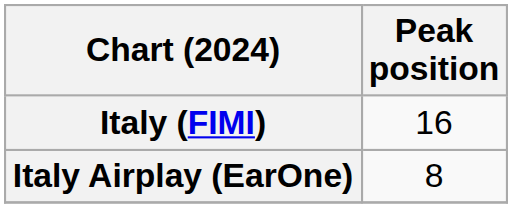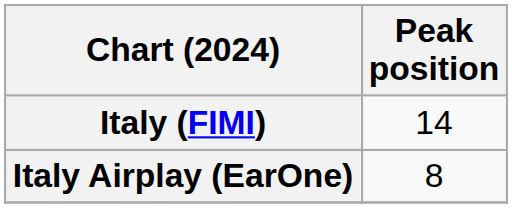Italy (FIMI) | Peak position: 16 -> 14
